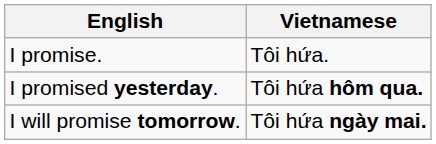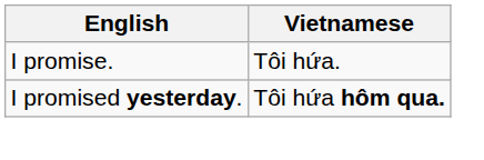- row: I will promise tomorrow. | Tôi hứa ngày mai.
